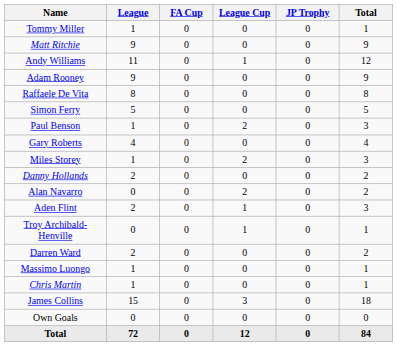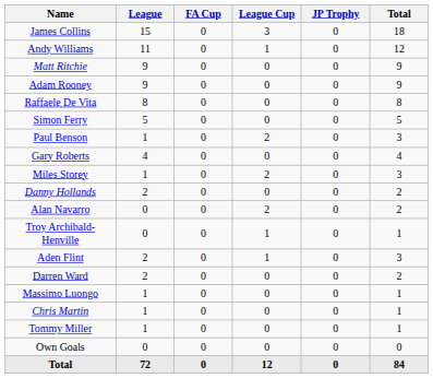rows swapped: James Collins <-> Tommy Miller
rows swapped: Andy Williams <-> Matt Ritchie
rows swapped: Troy Archibald-Henville <-> Aden Flint
